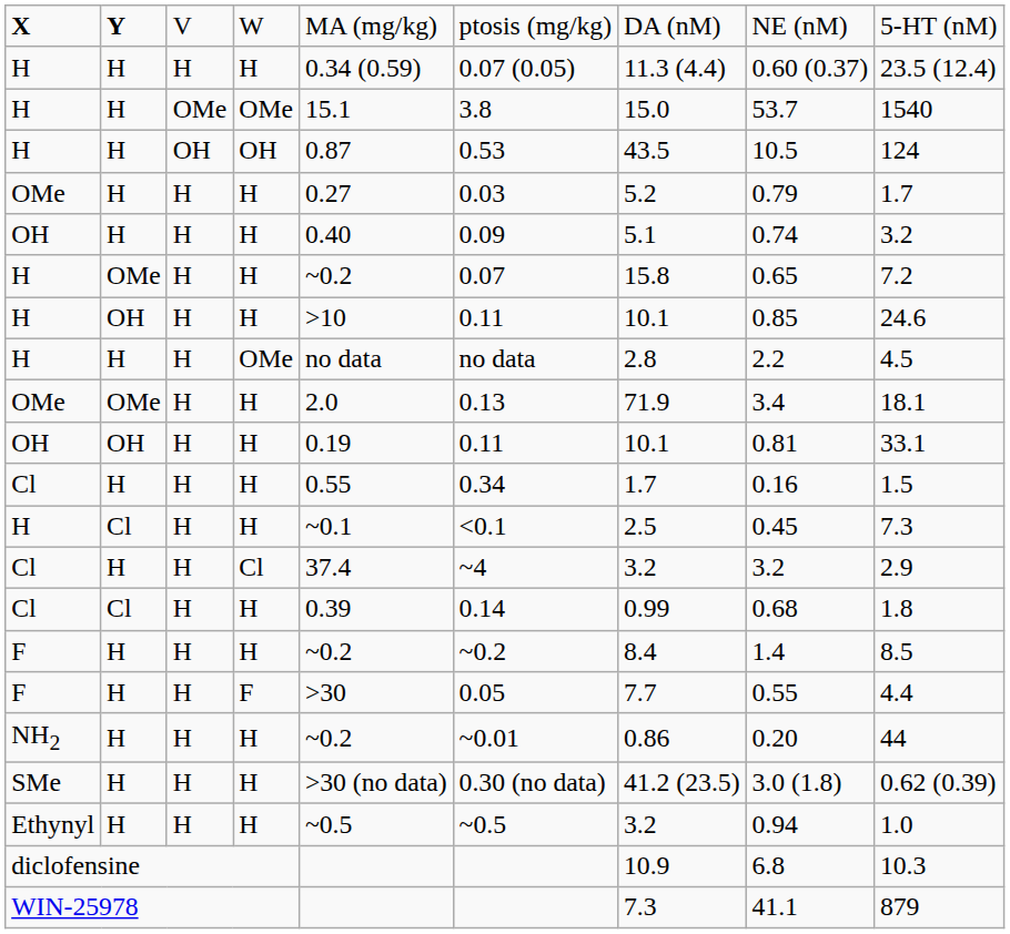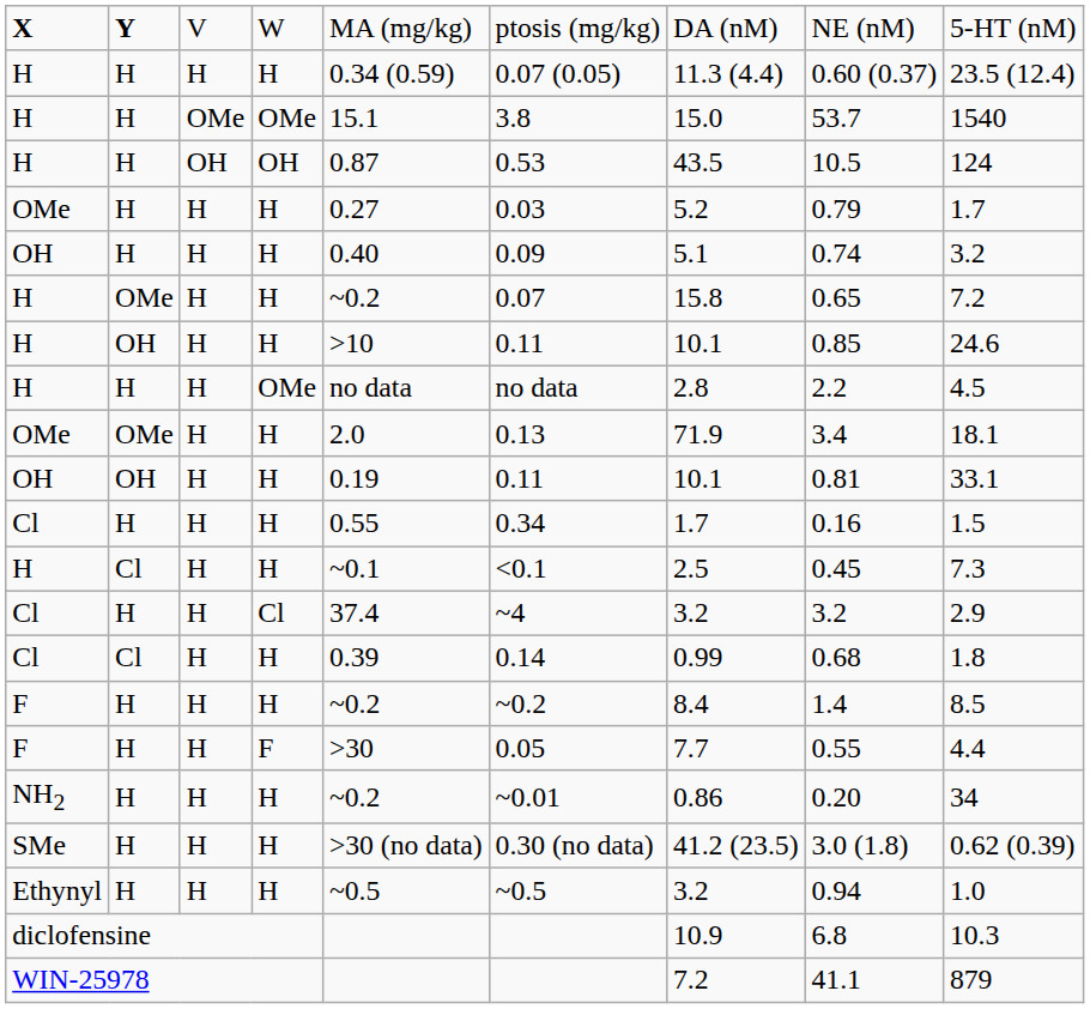NH2 | column 9: 44 -> 34
WIN-25978 | column 7: 7.3 -> 7.2
